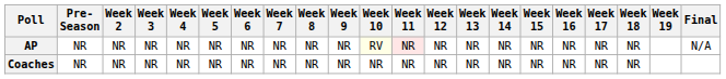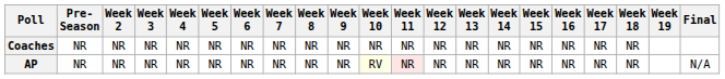rows swapped: AP <-> Coaches
